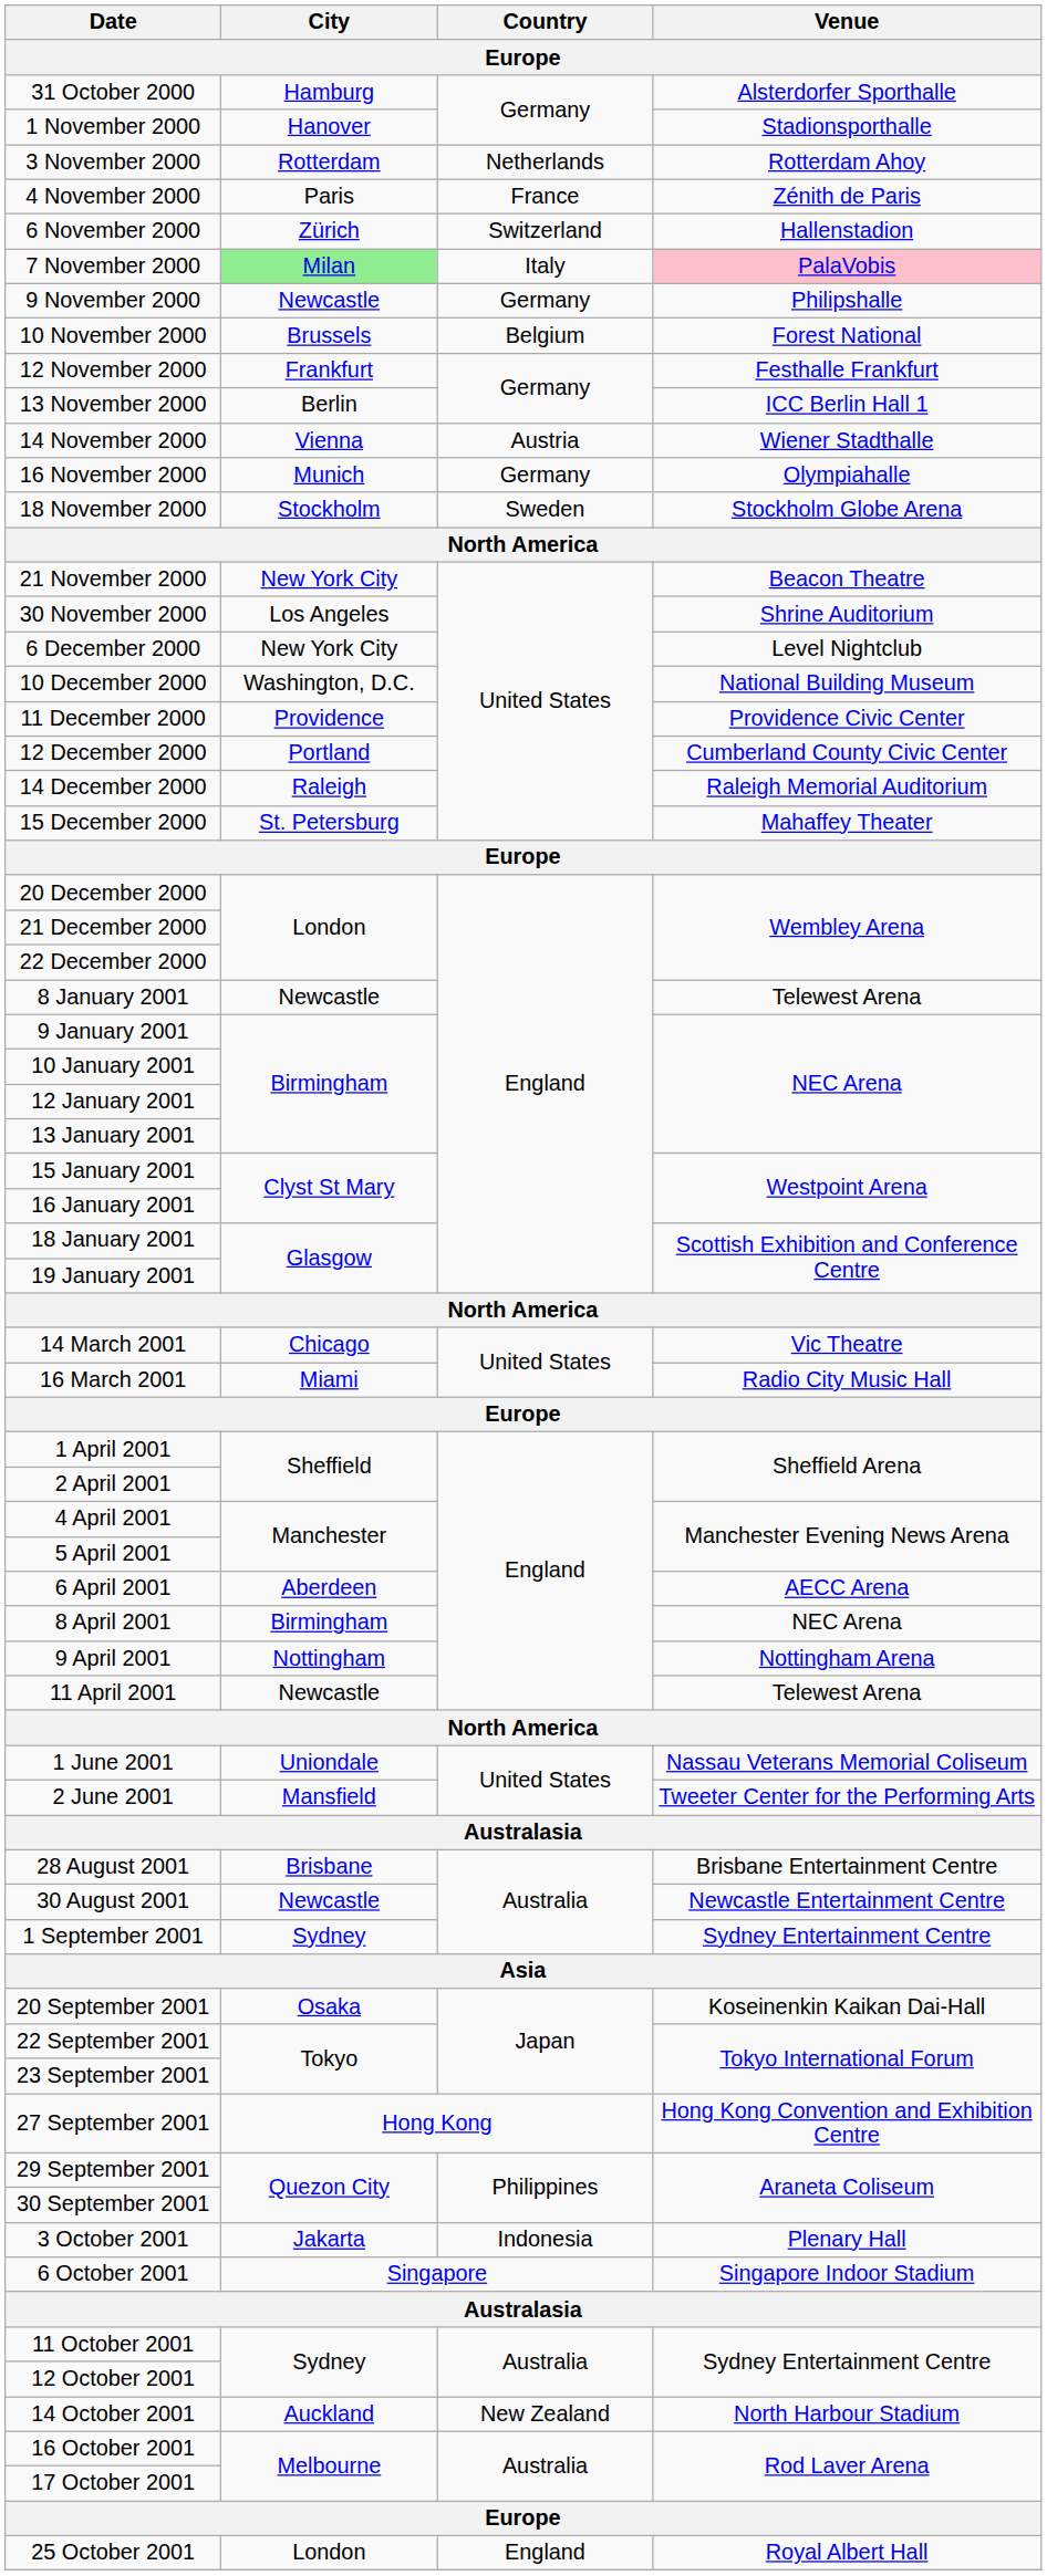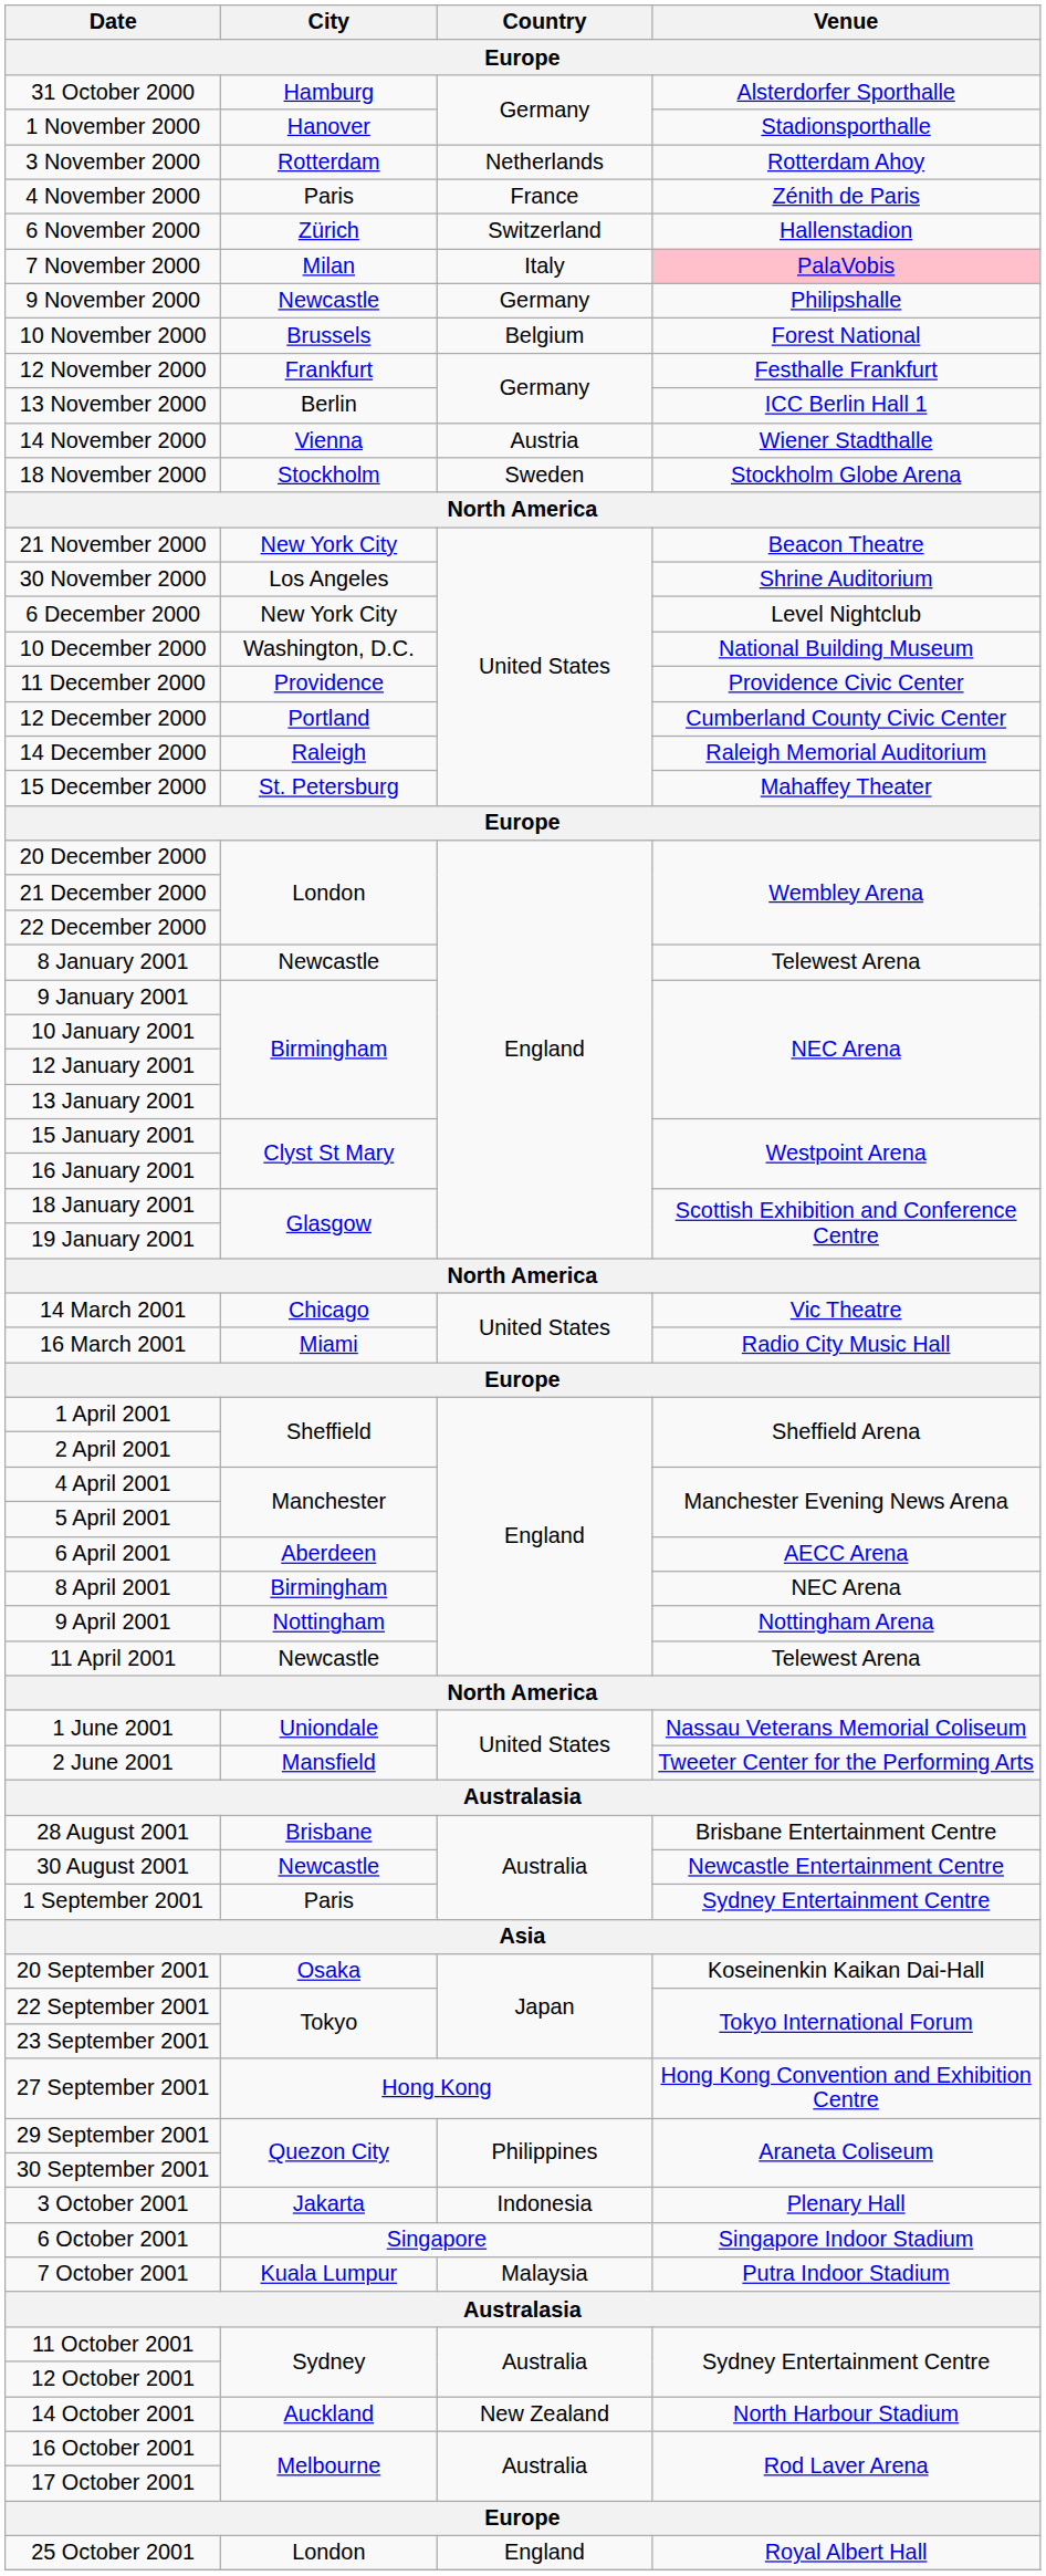7 November 2000 | City: lightgreen background -> no background
- row: 16 November 2000 | Munich | Germany | Olympiahalle
1 September 2001 | City: Sydney -> Paris
+ row: 7 October 2001 | Kuala Lumpur | Malaysia | Putra Indoor Stadium
